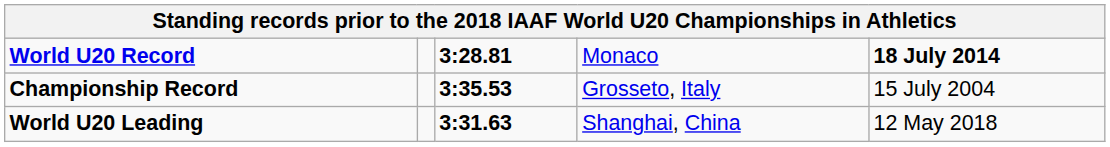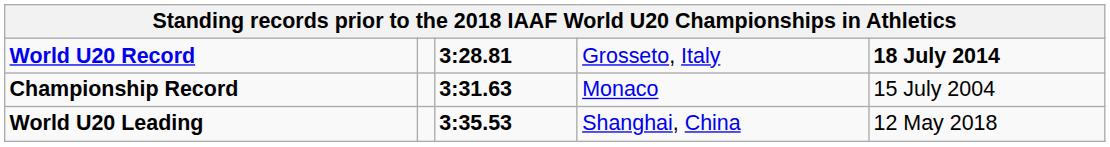World U20 Record | column 4: Monaco -> Grosseto, Italy
Championship Record | column 3: 3:35.53 -> 3:31.63
Championship Record | column 4: Grosseto, Italy -> Monaco
World U20 Leading | column 3: 3:31.63 -> 3:35.53
